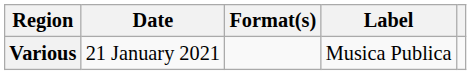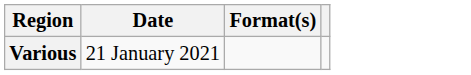- column: Label | Musica Publica
